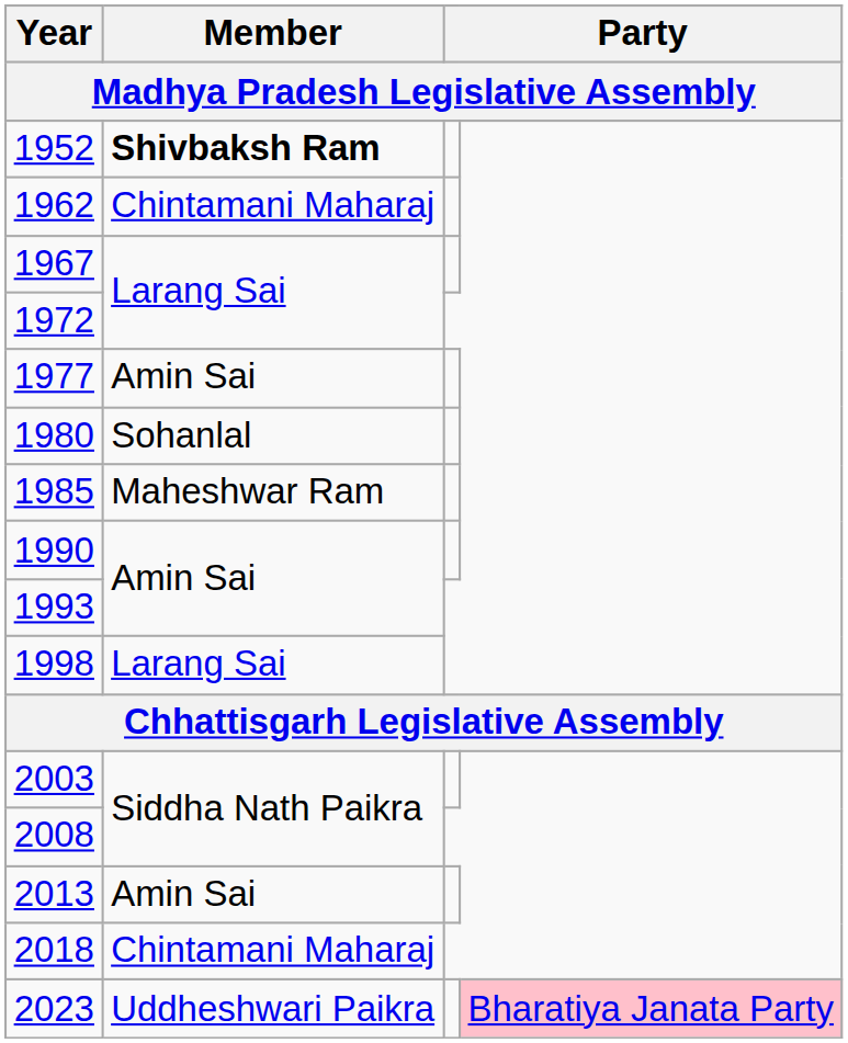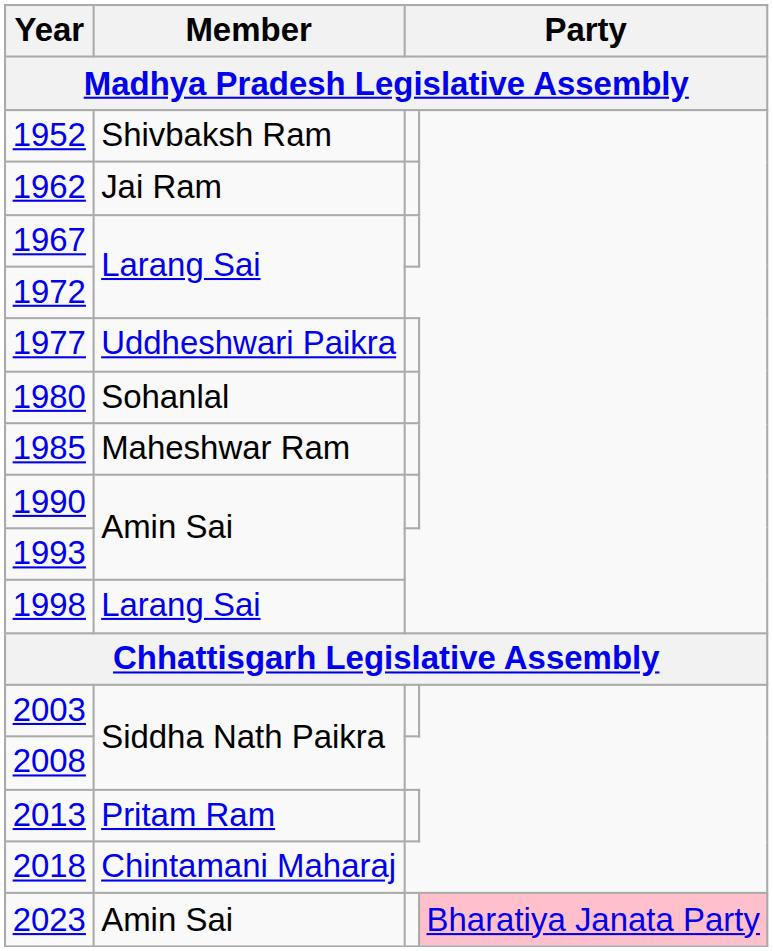1952 | Member: bold -> normal
1962 | Member: Chintamani Maharaj -> Jai Ram
1977 | Member: Amin Sai -> Uddheshwari Paikra
2013 | Member: Amin Sai -> Pritam Ram
2023 | Member: Uddheshwari Paikra -> Amin Sai
